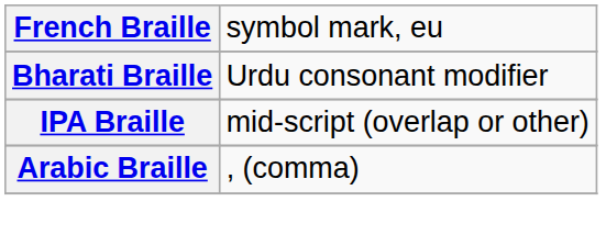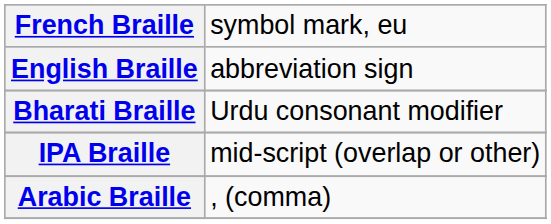+ row: English Braille | abbreviation sign
